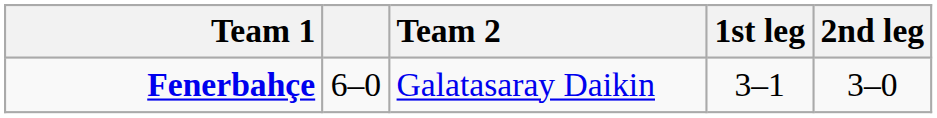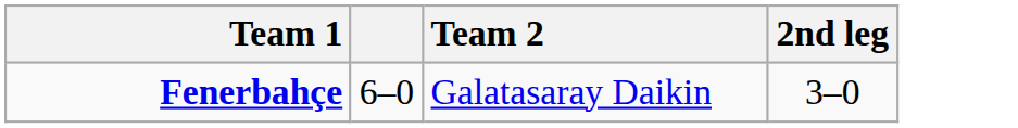- column: 1st leg | 3–1
